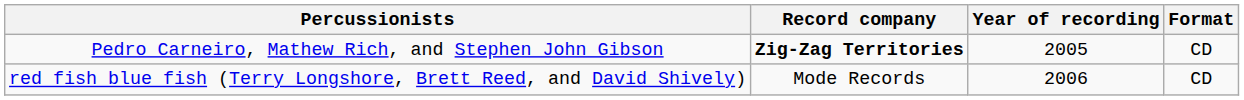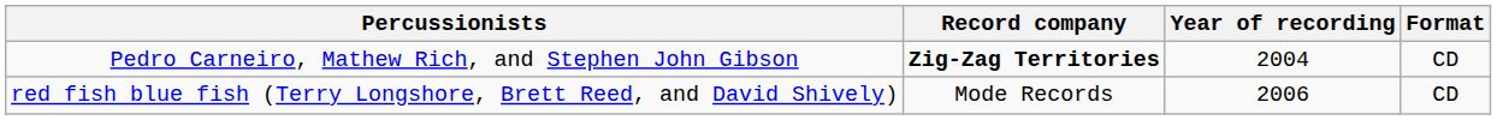Pedro Carneiro, Mathew Rich, and Stephen John Gibson | Year of recording: 2005 -> 2004
